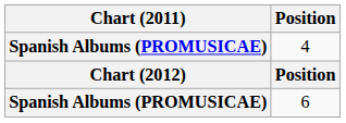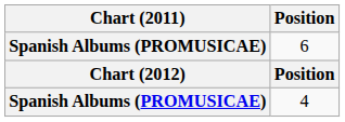rows swapped: 4 <-> 6
